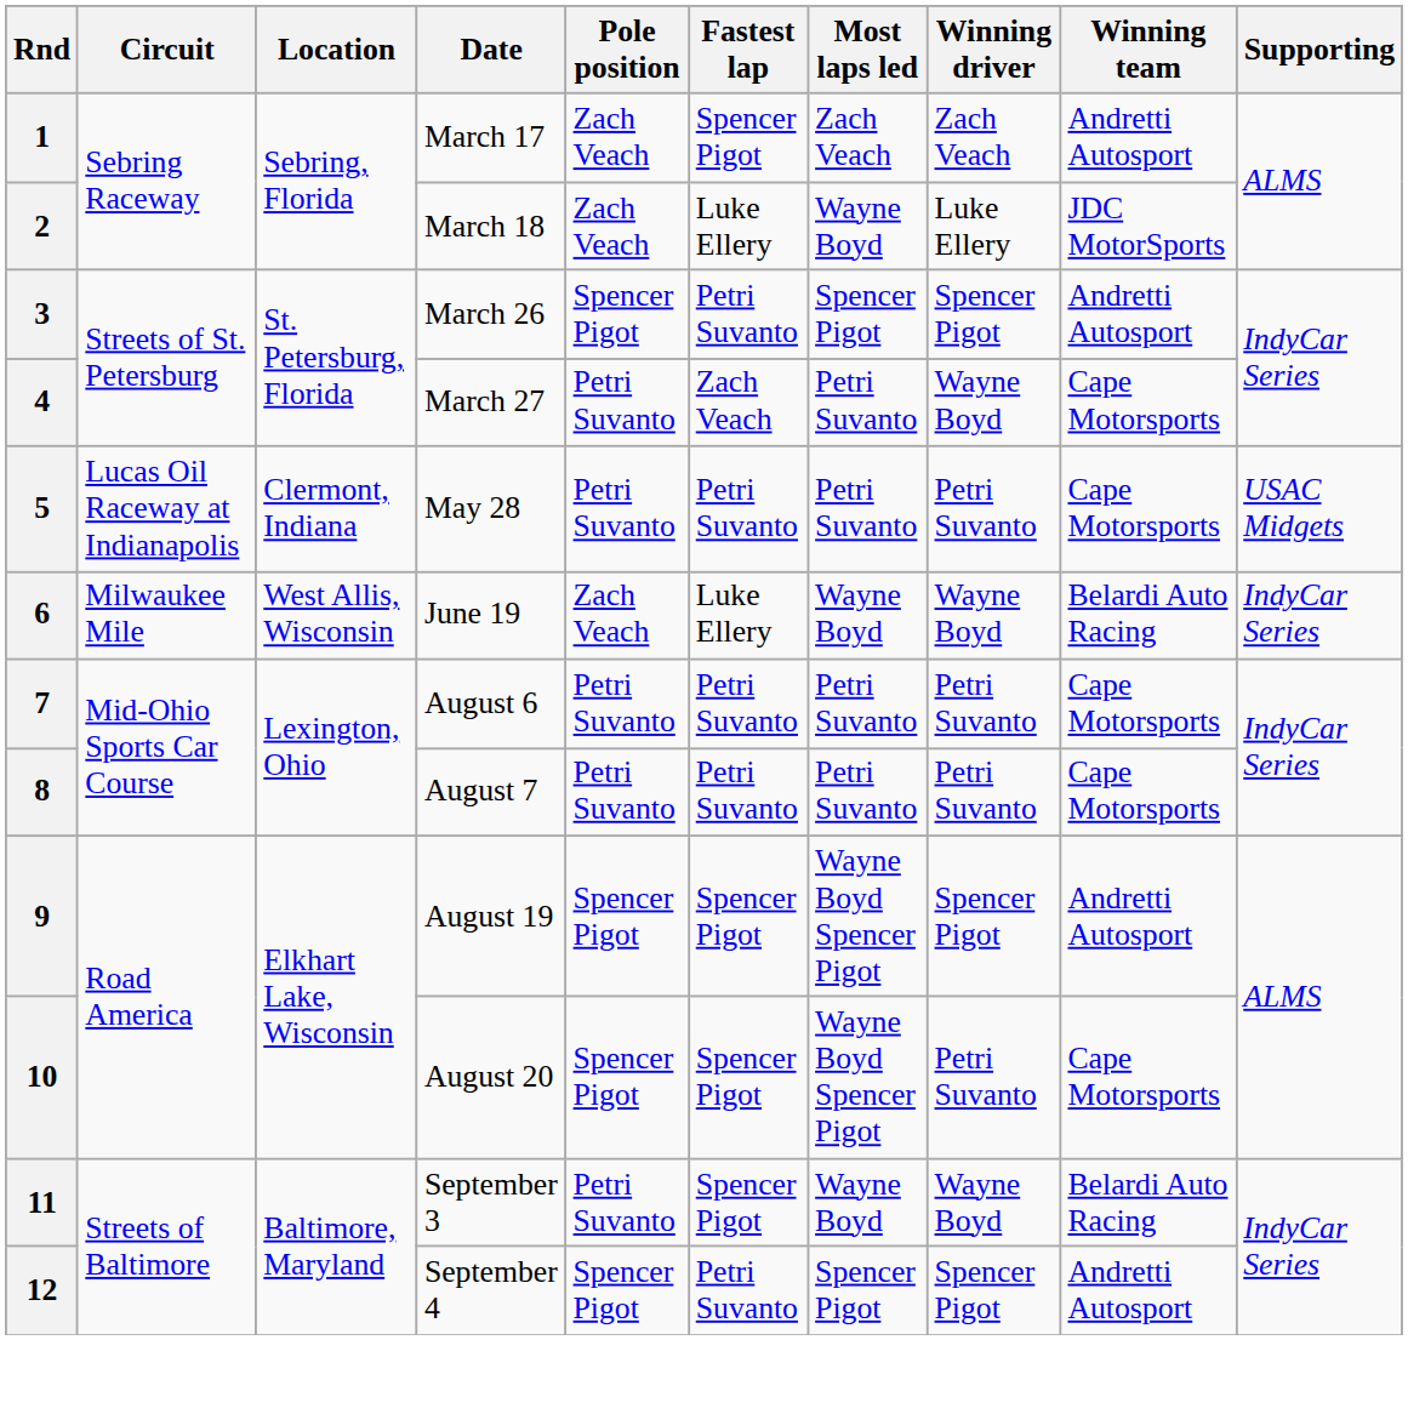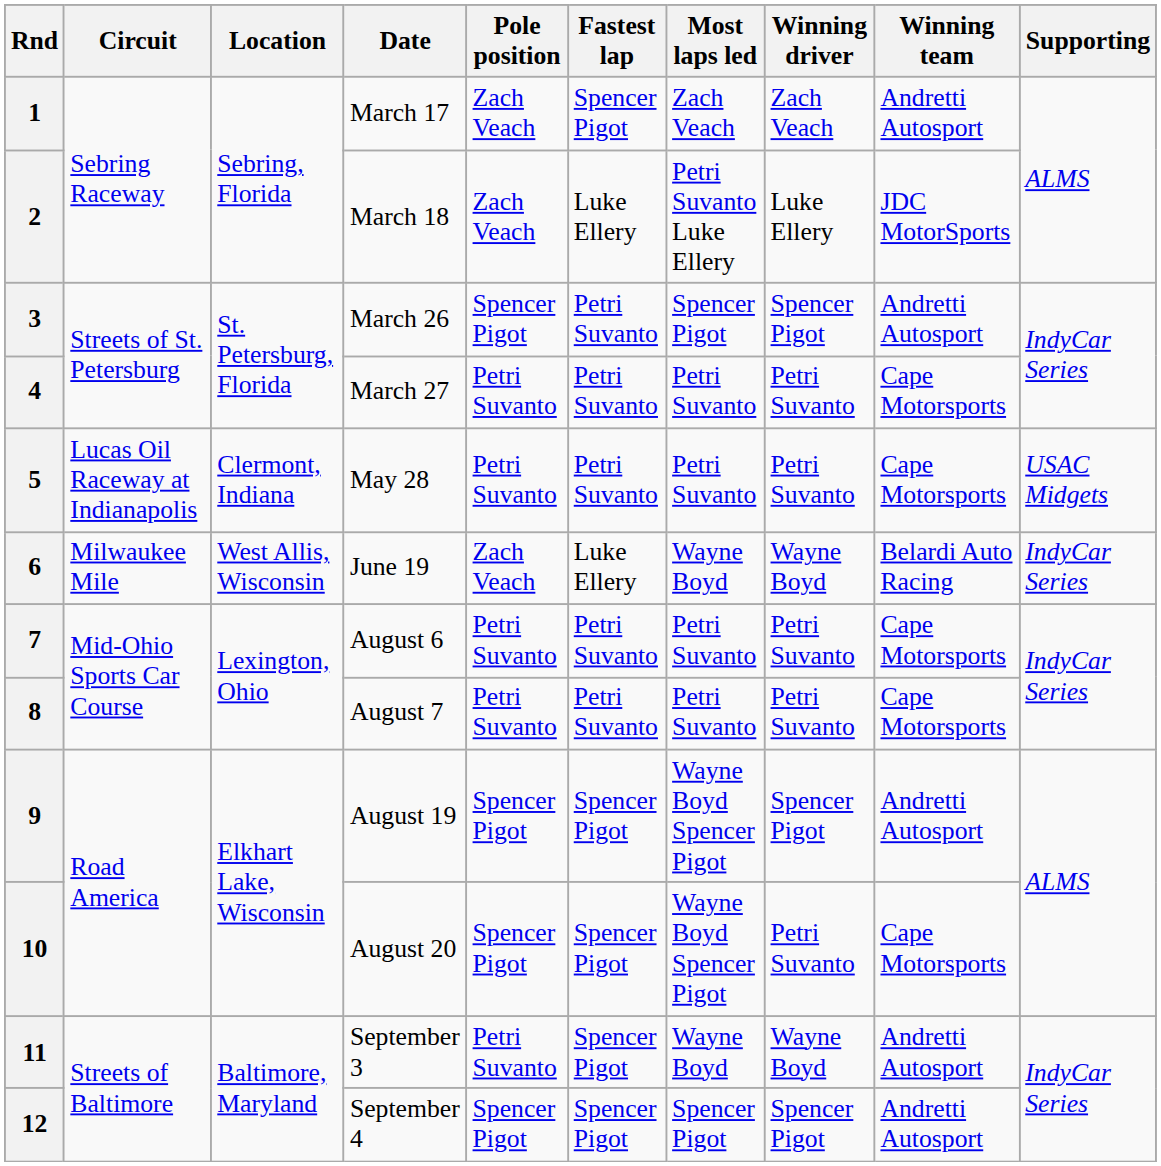2 | Most laps led: Wayne Boyd -> Petri Suvanto Luke Ellery
4 | Fastest lap: Zach Veach -> Petri Suvanto
4 | Winning driver: Wayne Boyd -> Petri Suvanto
11 | Winning team: Belardi Auto Racing -> Andretti Autosport
12 | Fastest lap: Petri Suvanto -> Spencer Pigot
